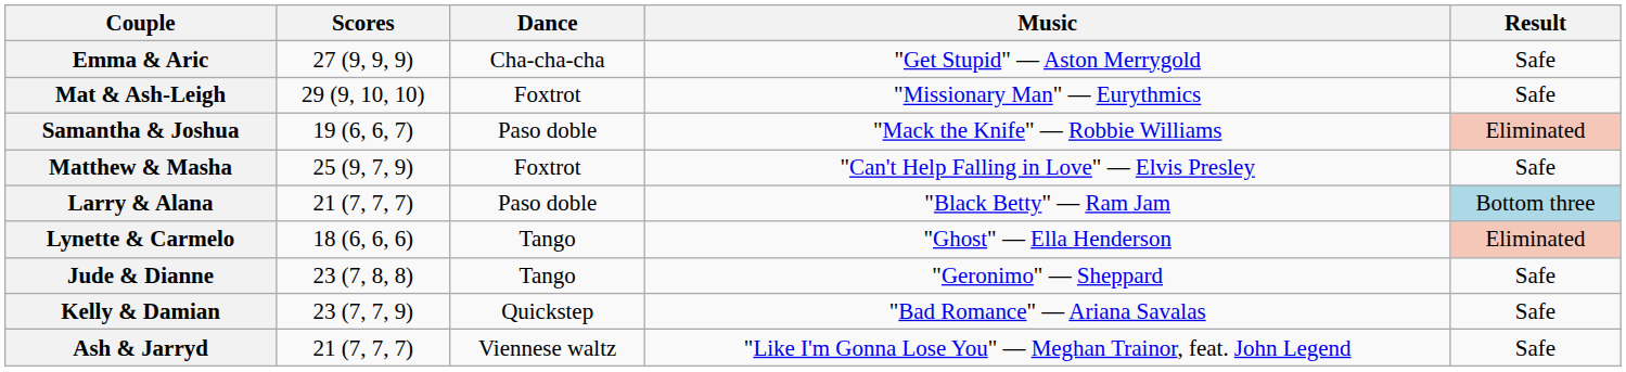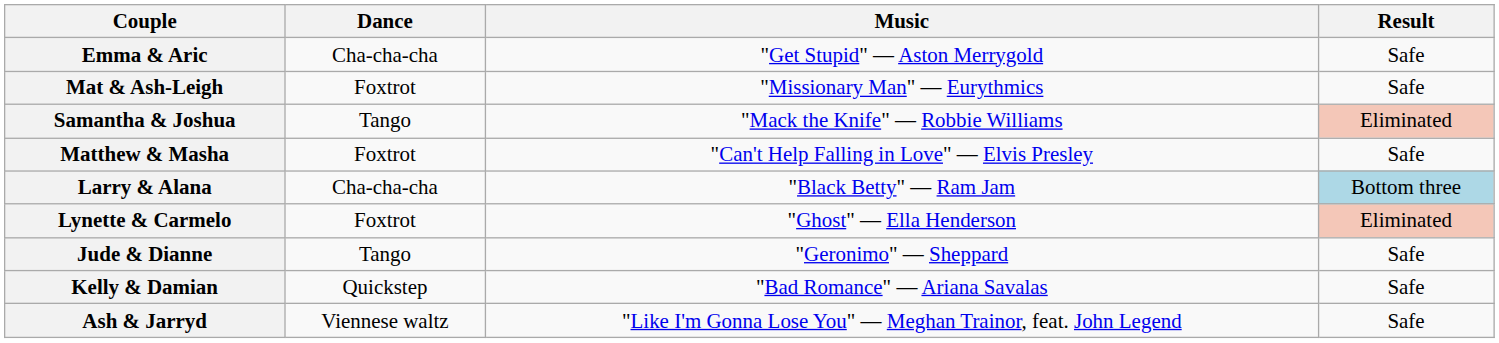- column: Scores | 27 (9, 9, 9) | 29 (9, 10, 10) | 19 (6, 6, 7) | 25 (9, 7, 9) | 21 (7, 7, 7) | 18 (6, 6, 6) | 23 (7, 8, 8) | 23 (7, 7, 9) | 21 (7, 7, 7)
Samantha & Joshua | Dance: Paso doble -> Tango
Larry & Alana | Dance: Paso doble -> Cha-cha-cha
Lynette & Carmelo | Dance: Tango -> Foxtrot
